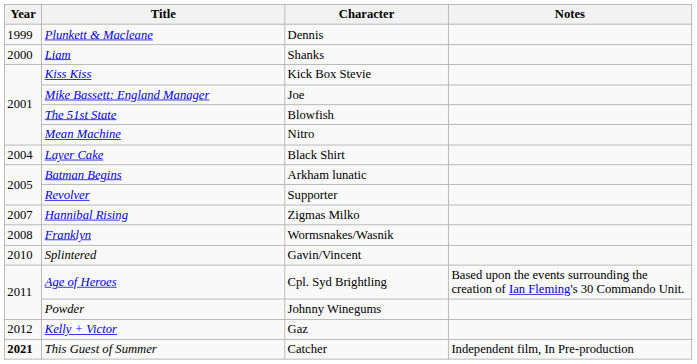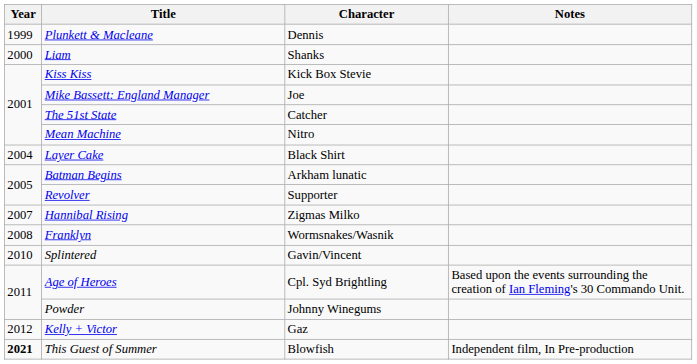The 51st State | Character: Blowfish -> Catcher
This Guest of Summer | Character: Catcher -> Blowfish
